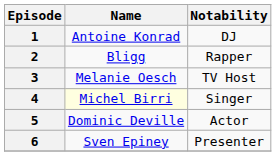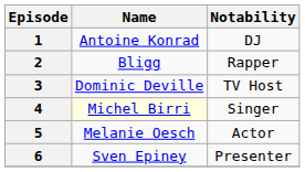3 | Name: Melanie Oesch -> Dominic Deville
5 | Name: Dominic Deville -> Melanie Oesch
